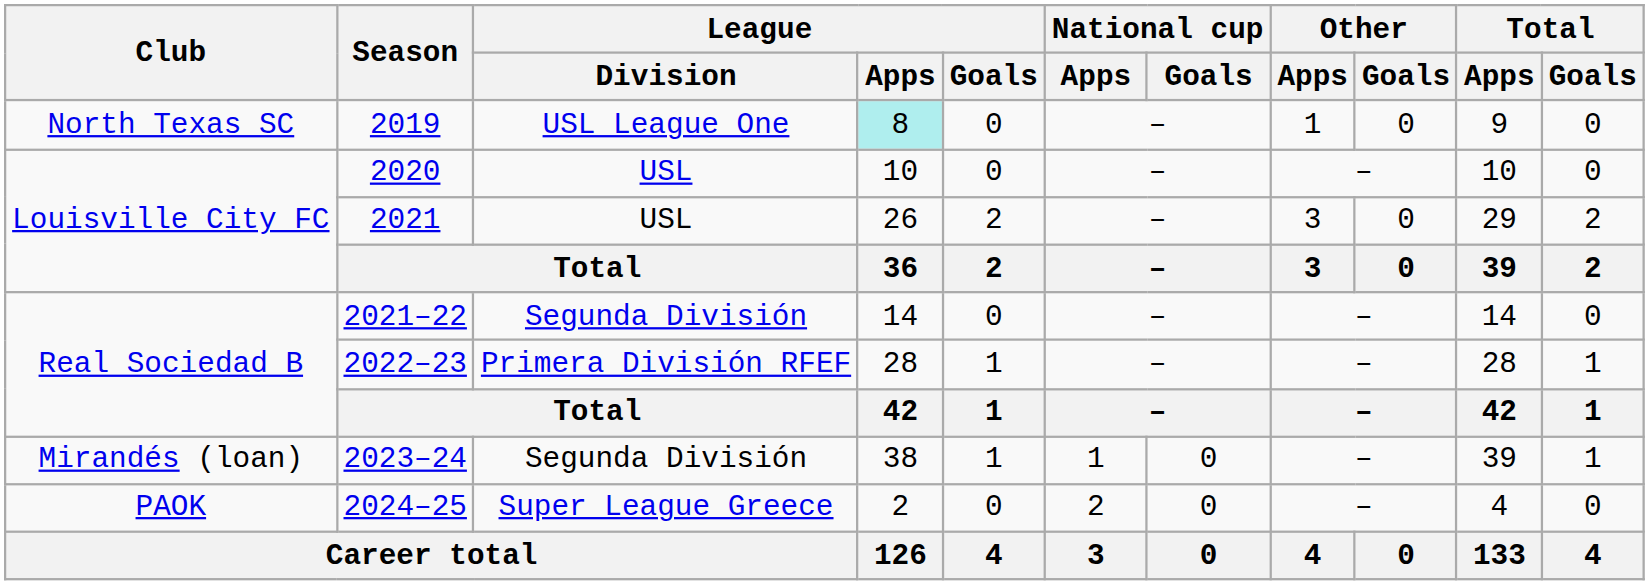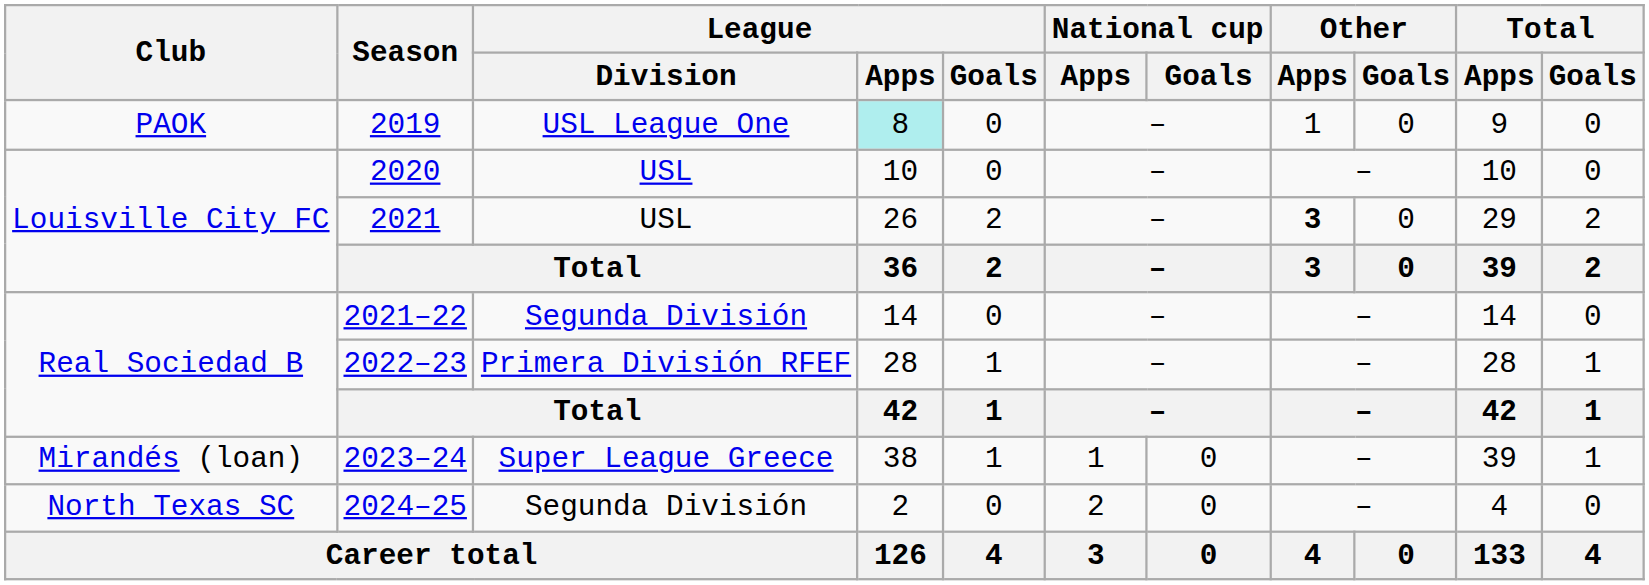2019 | Club: North Texas SC -> PAOK
2021 | Other / Apps: normal -> bold
2023–24 | League / Division: Segunda División -> Super League Greece
2024–25 | Club: PAOK -> North Texas SC
2024–25 | League / Division: Super League Greece -> Segunda División
